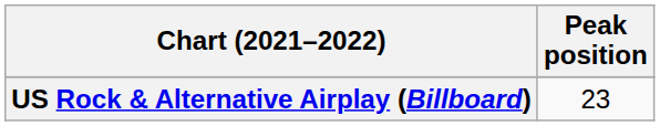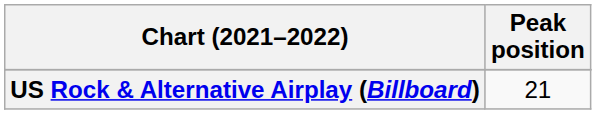US Rock & Alternative Airplay (Billboard) | Peak position: 23 -> 21
